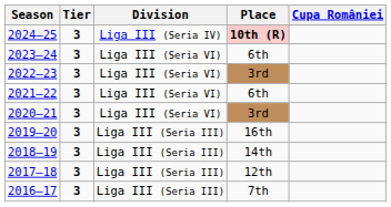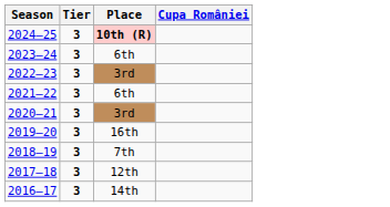- column: Division | Liga III (Seria IV) | Liga III (Seria VI) | Liga III (Seria VI) | Liga III (Seria VI) | Liga III (Seria VI) | Liga III (Seria III) | Liga III (Seria III) | Liga III (Seria III) | Liga III (Seria III)
2018–19 | Place: 14th -> 7th
2016–17 | Place: 7th -> 14th
